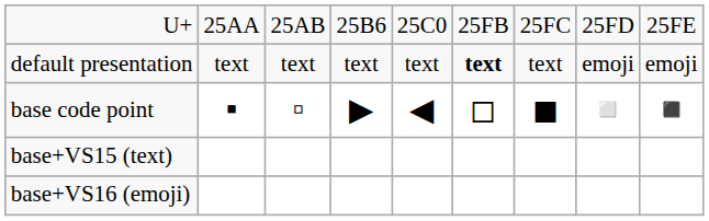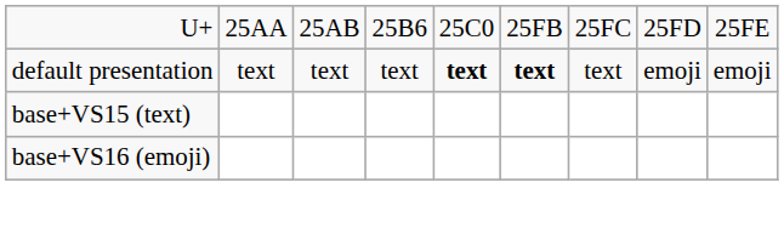default presentation | column 5: normal -> bold
- row: base code point | ▪ | ▫ | ▶ | ◀ | ◻ | ◼ | ◽ | ◾
